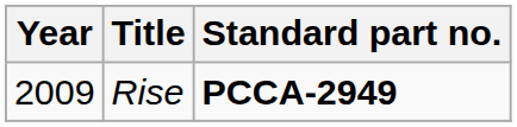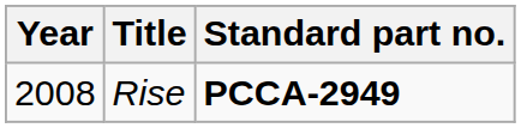Rise | Year: 2009 -> 2008
